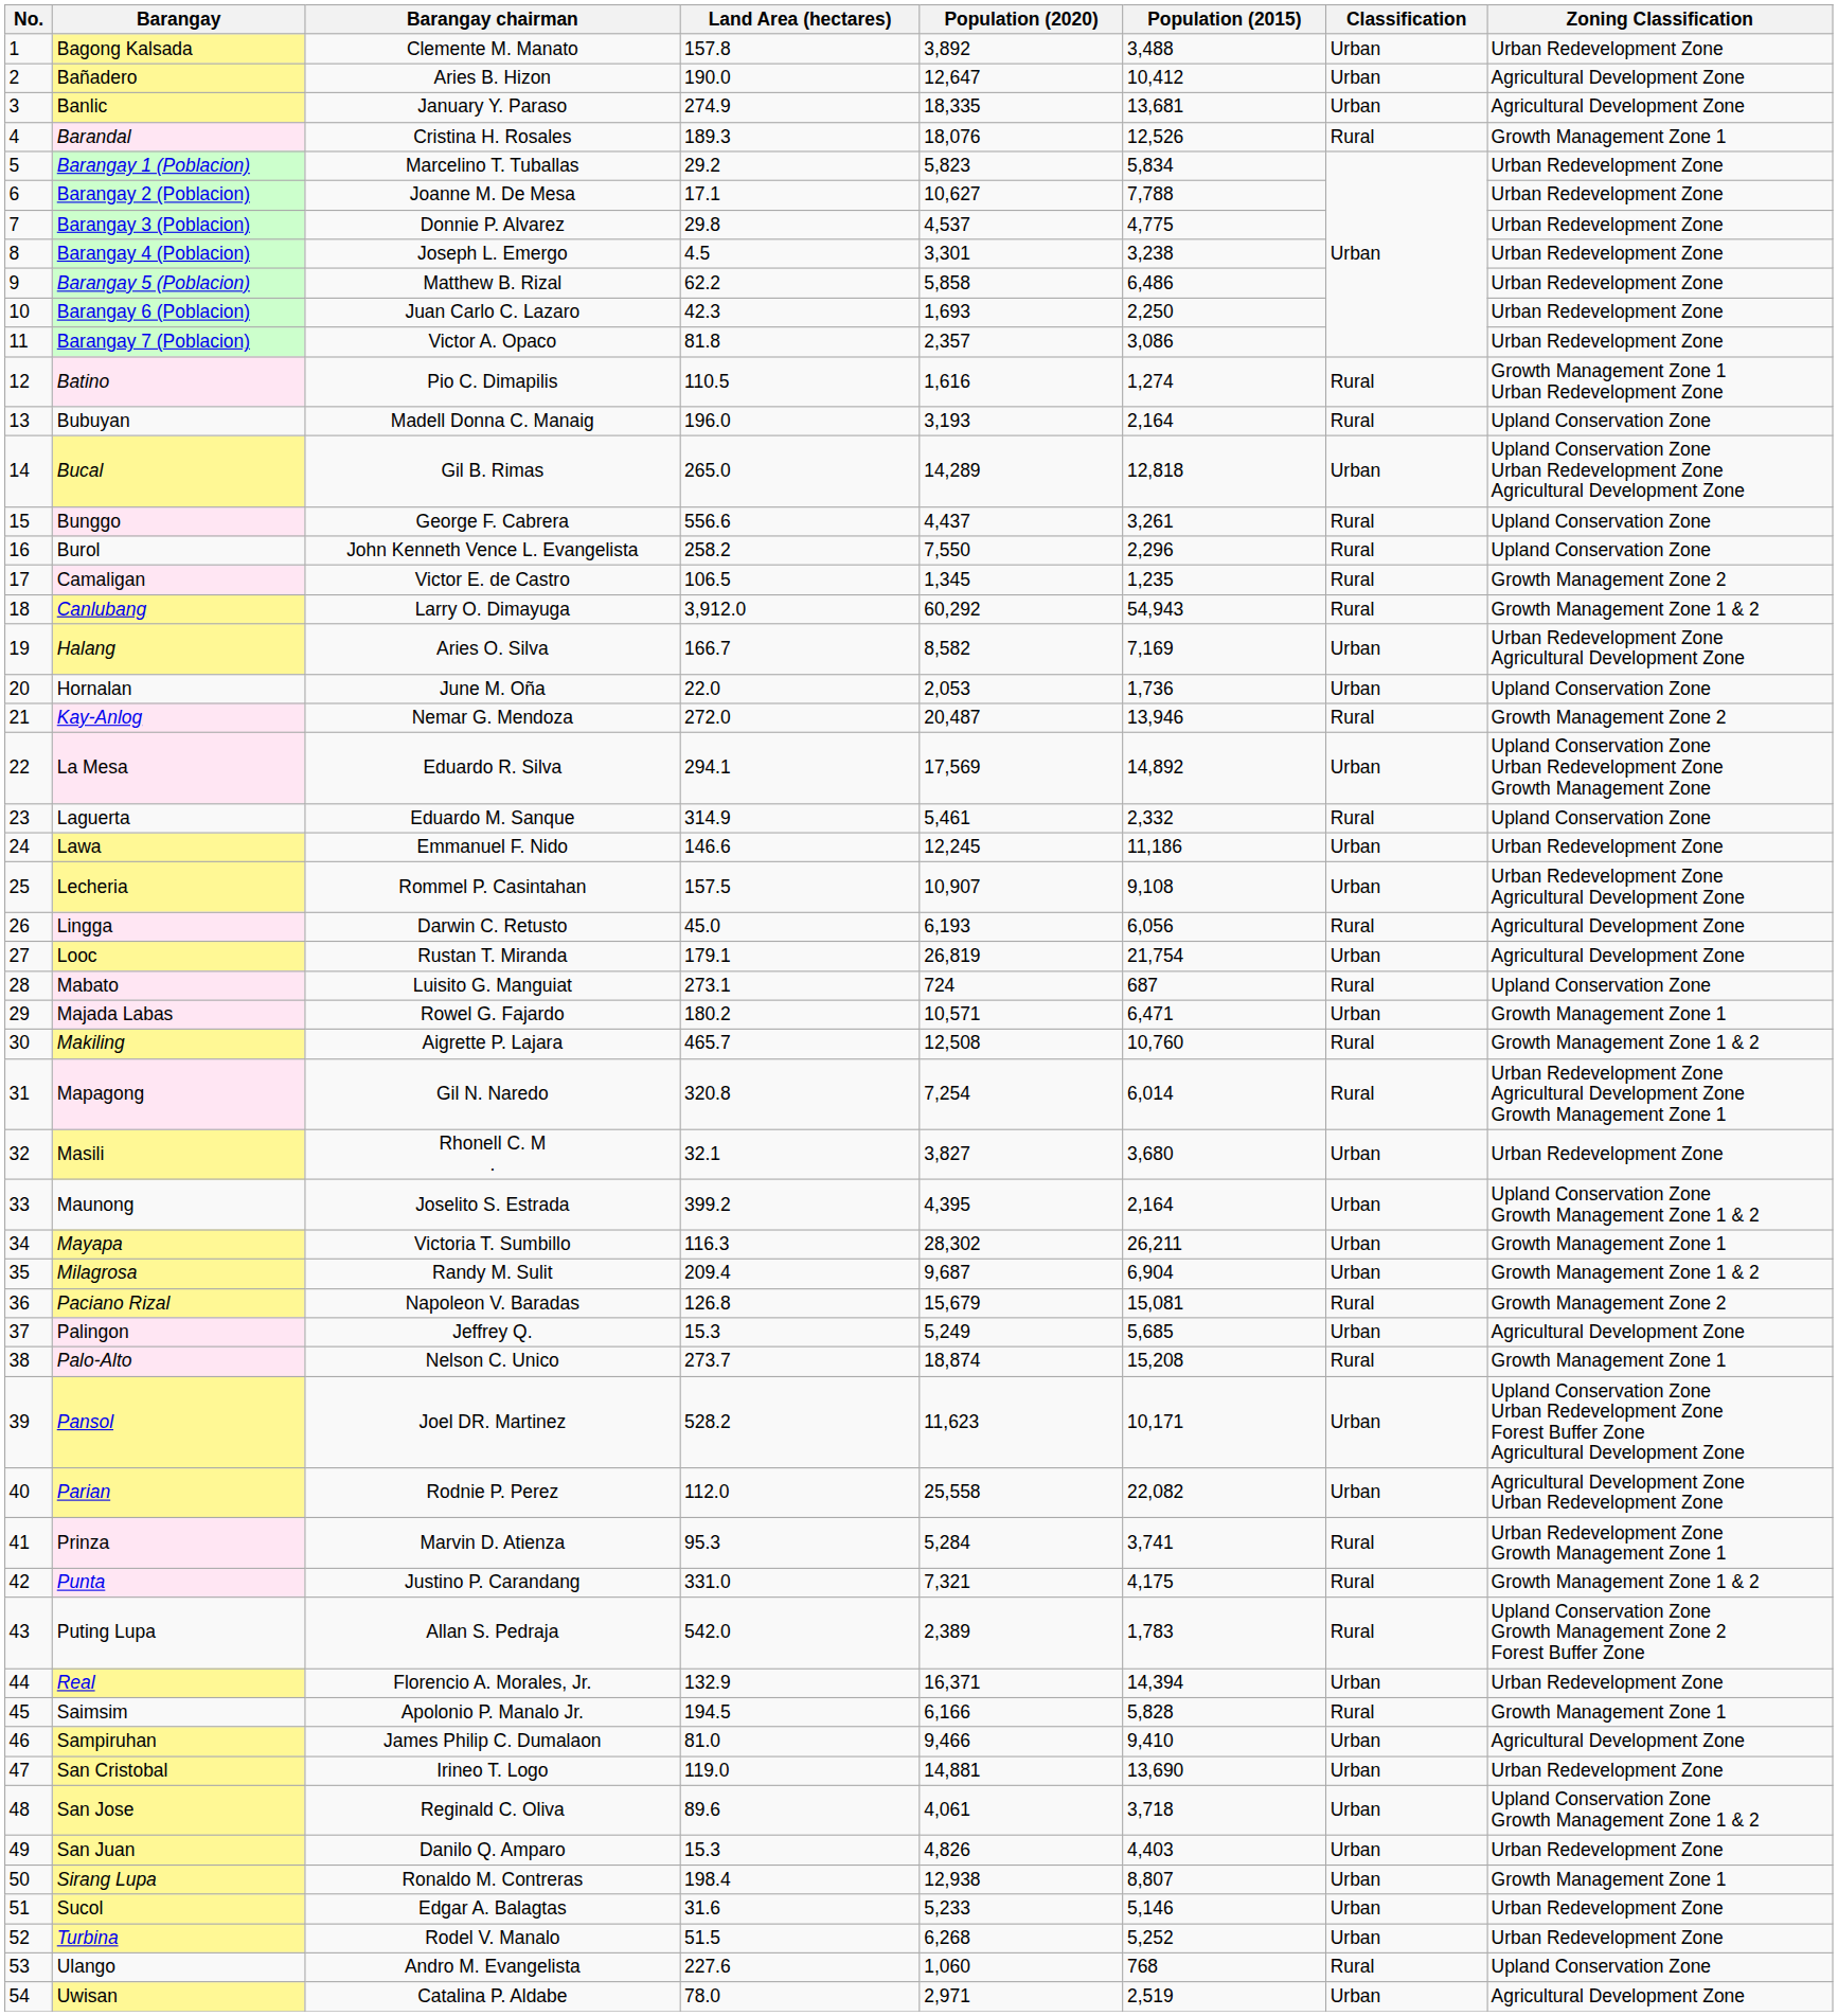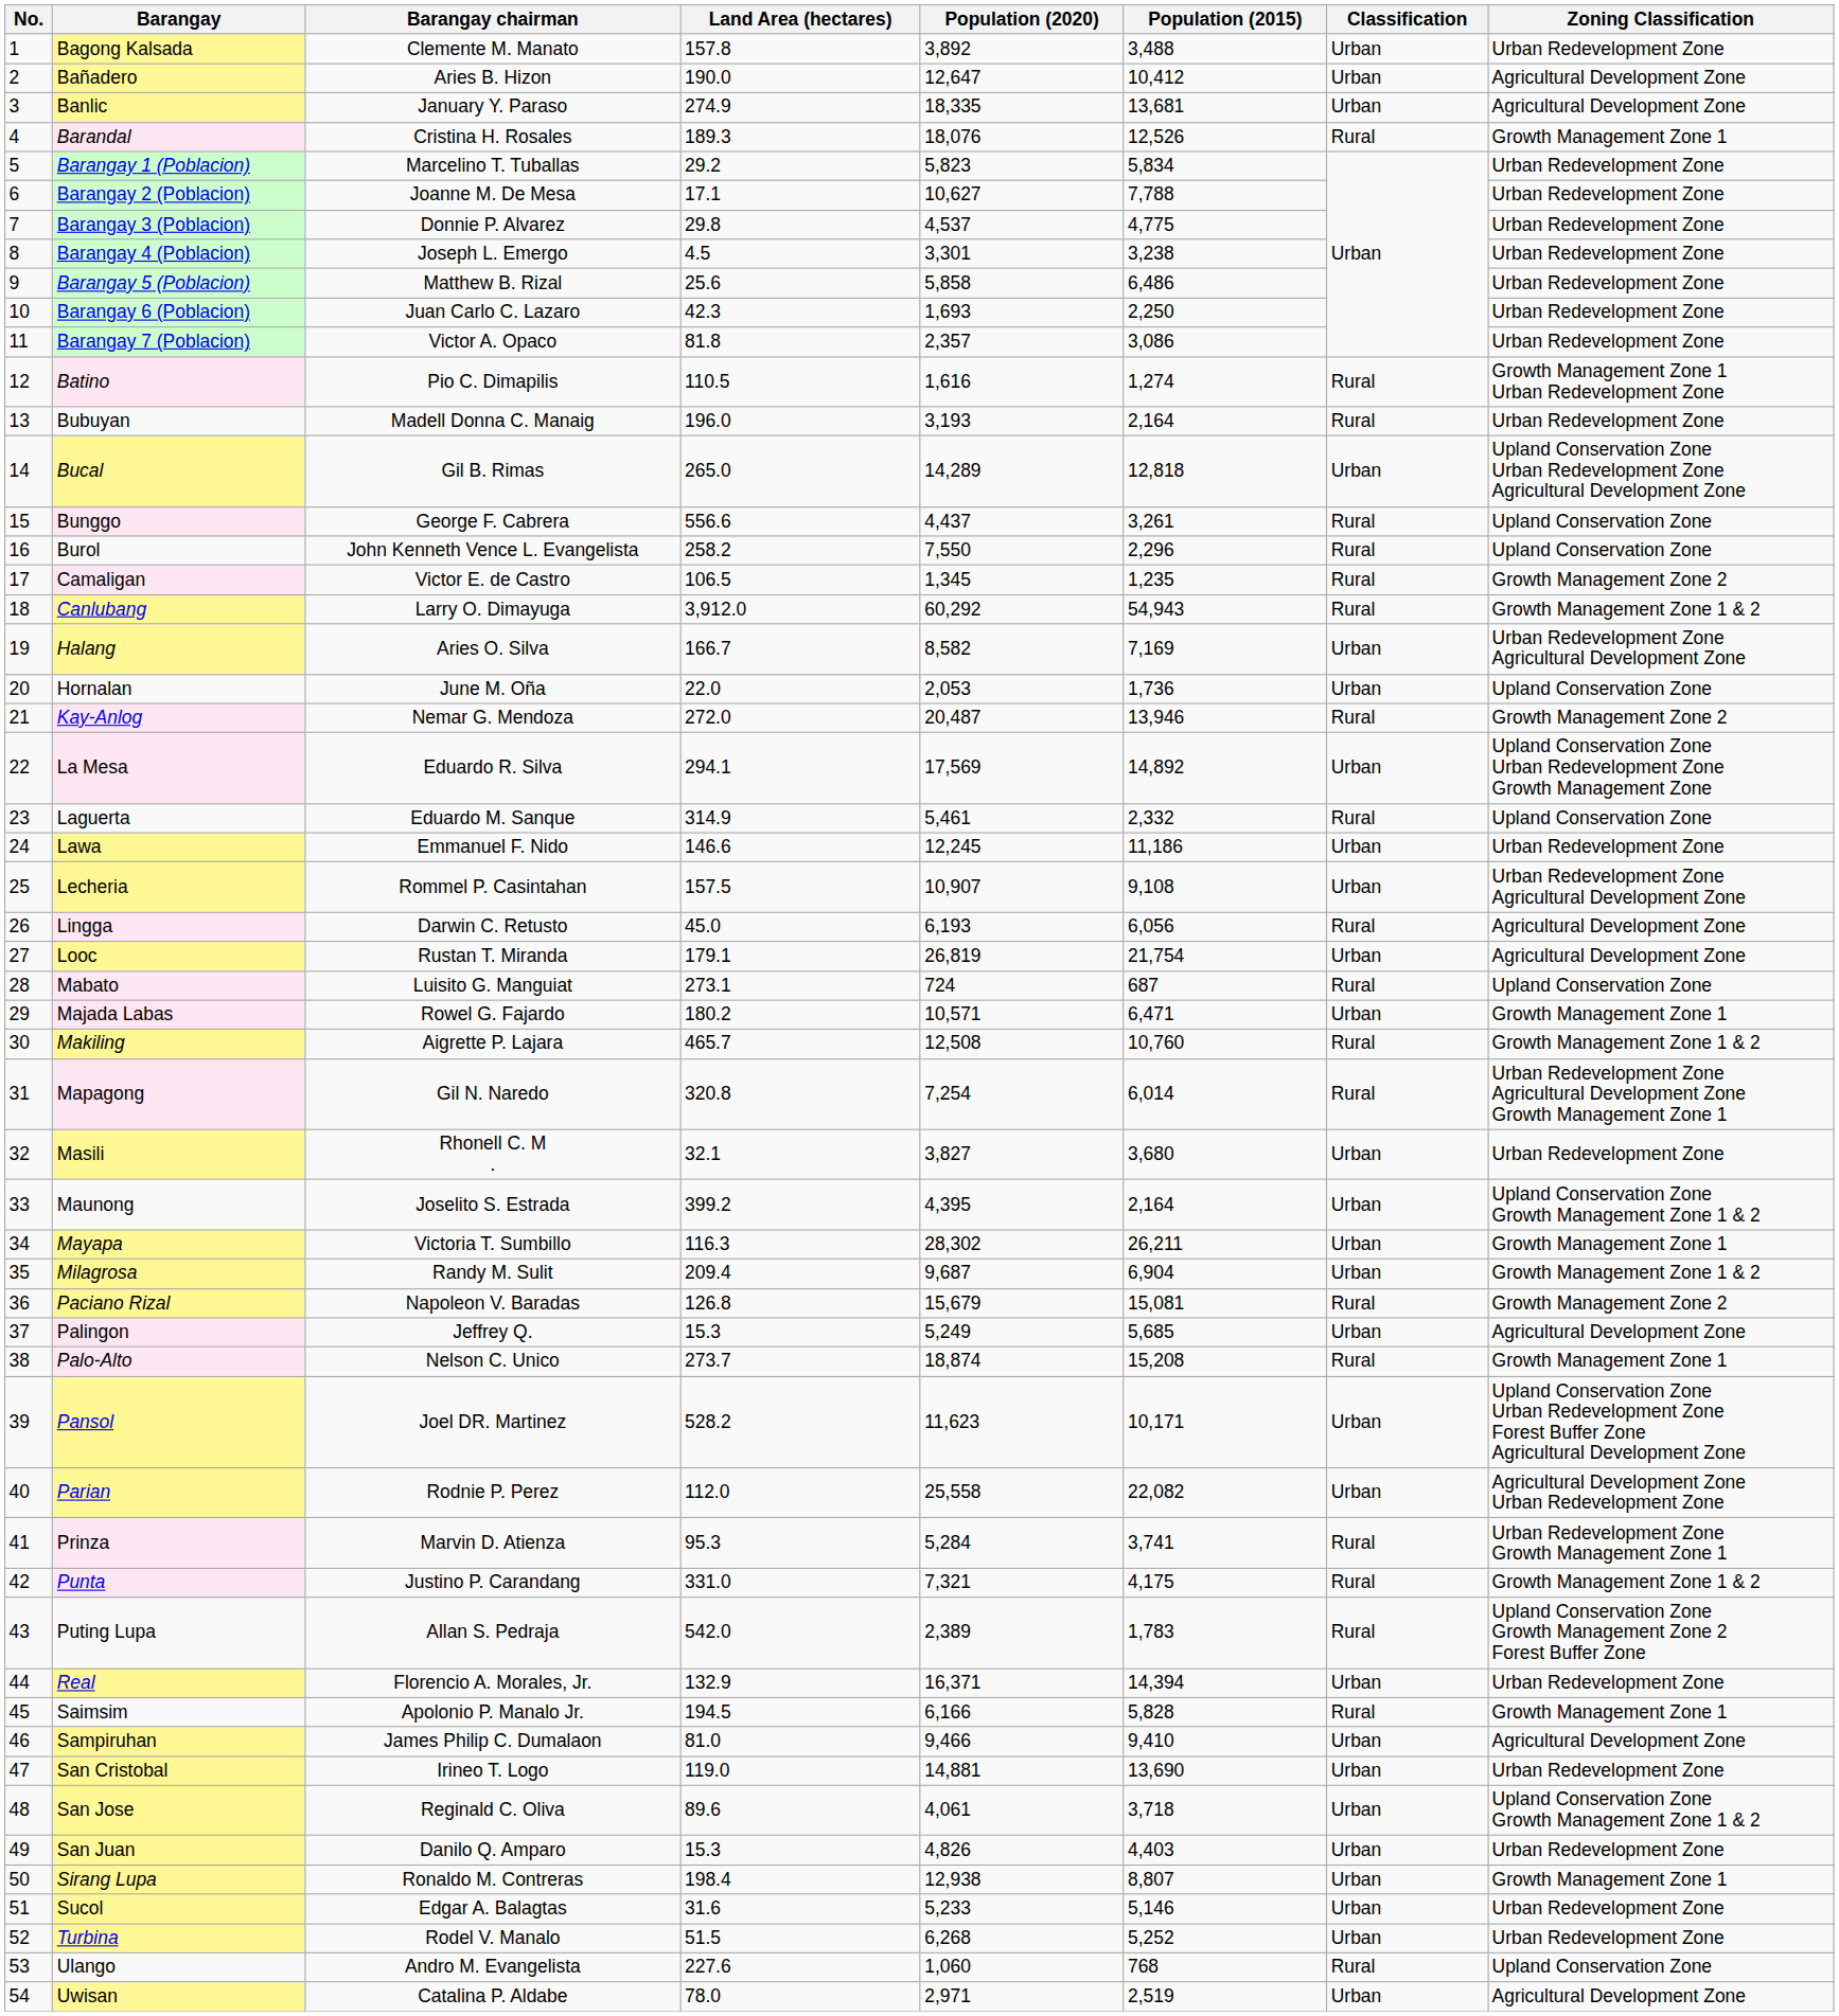Barangay 5 (Poblacion) | Land Area (hectares): 62.2 -> 25.6
Bubuyan | Zoning Classification: Upland Conservation Zone -> Urban Redevelopment Zone
